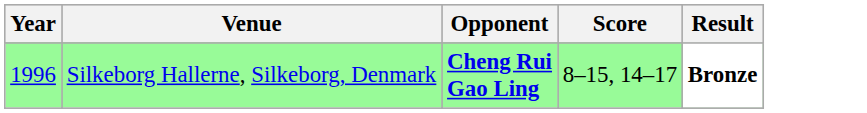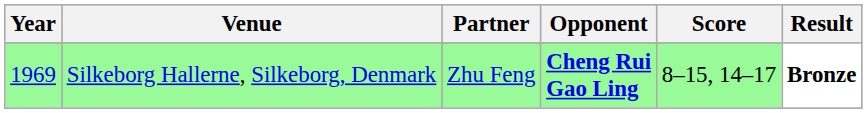+ column: Partner | Zhu Feng
Silkeborg Hallerne, Silkeborg, Denmark | Year: 1996 -> 1969
